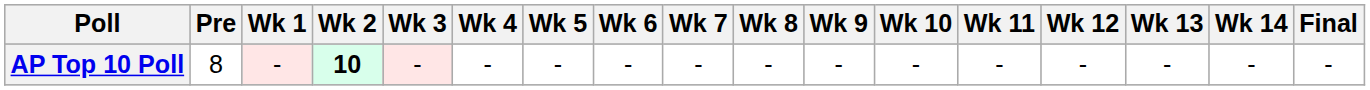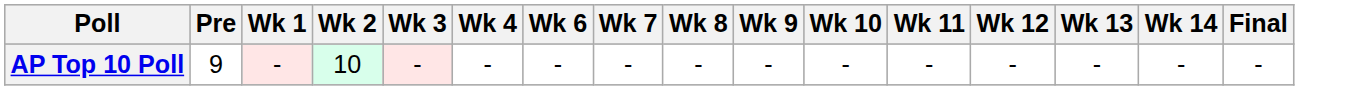- column: Wk 5 | -
AP Top 10 Poll | Pre: 8 -> 9
AP Top 10 Poll | Wk 2: bold -> normal
